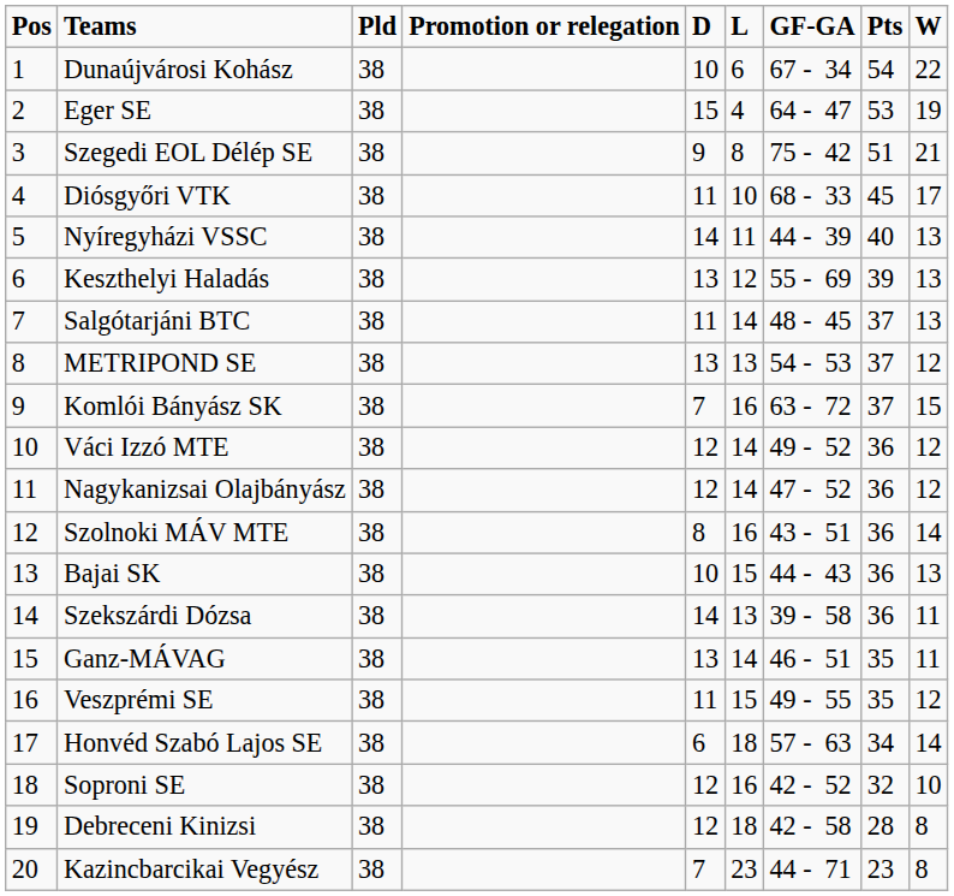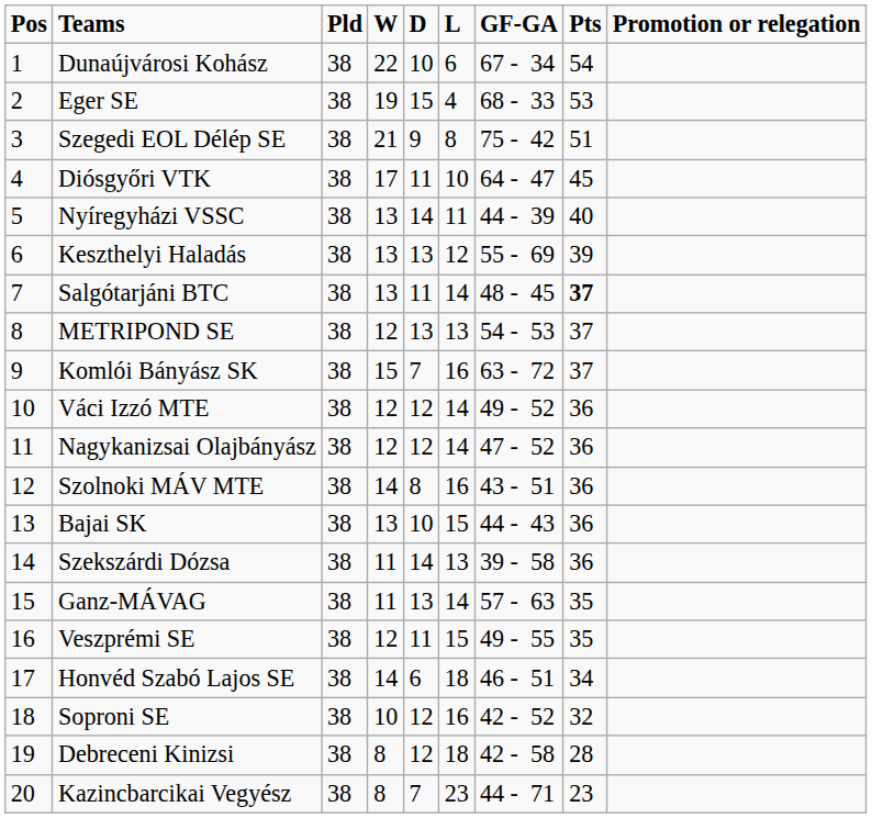columns swapped: W <-> Promotion or relegation
Eger SE | GF-GA: 64 - 47 -> 68 - 33
Diósgyőri VTK | GF-GA: 68 - 33 -> 64 - 47
Salgótarjáni BTC | Pts: normal -> bold
Ganz-MÁVAG | GF-GA: 46 - 51 -> 57 - 63
Honvéd Szabó Lajos SE | GF-GA: 57 - 63 -> 46 - 51
